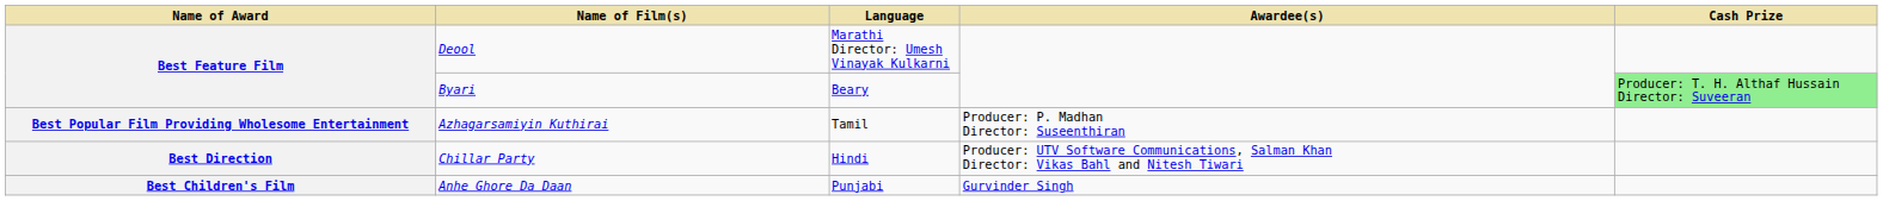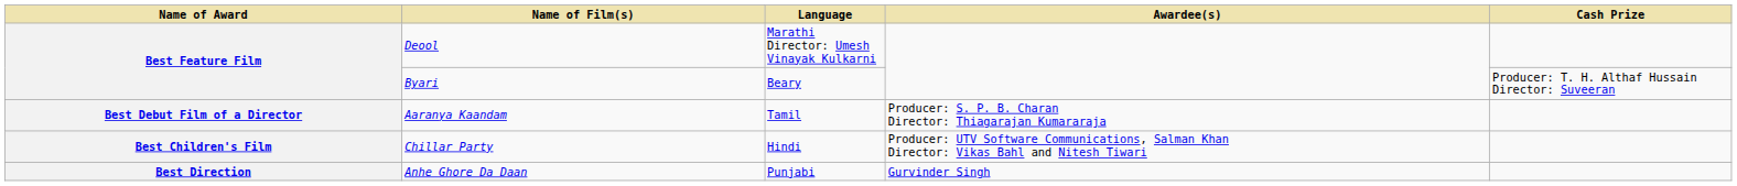Byari | Cash Prize: lightgreen background -> no background
+ row: Best Debut Film of a Director | Aaranya Kaandam | Tamil | Producer: S. P. B. Charan Director: Thiagarajan Kumararaja
- row: Best Popular Film Providing Wholesome Entertainment | Azhagarsamiyin Kuthirai | Tamil | Producer: P. Madhan Director: Suseenthiran
Chillar Party | Name of Award: Best Direction -> Best Children's Film
Anhe Ghore Da Daan | Name of Award: Best Children's Film -> Best Direction
